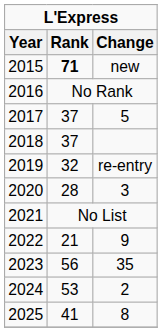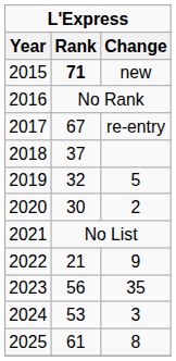2017 | Rank: 37 -> 67
2017 | Change: 5 -> re-entry
2019 | Change: re-entry -> 5
2020 | Rank: 28 -> 30
2020 | Change: 3 -> 2
2024 | Change: 2 -> 3
2025 | Rank: 41 -> 61
